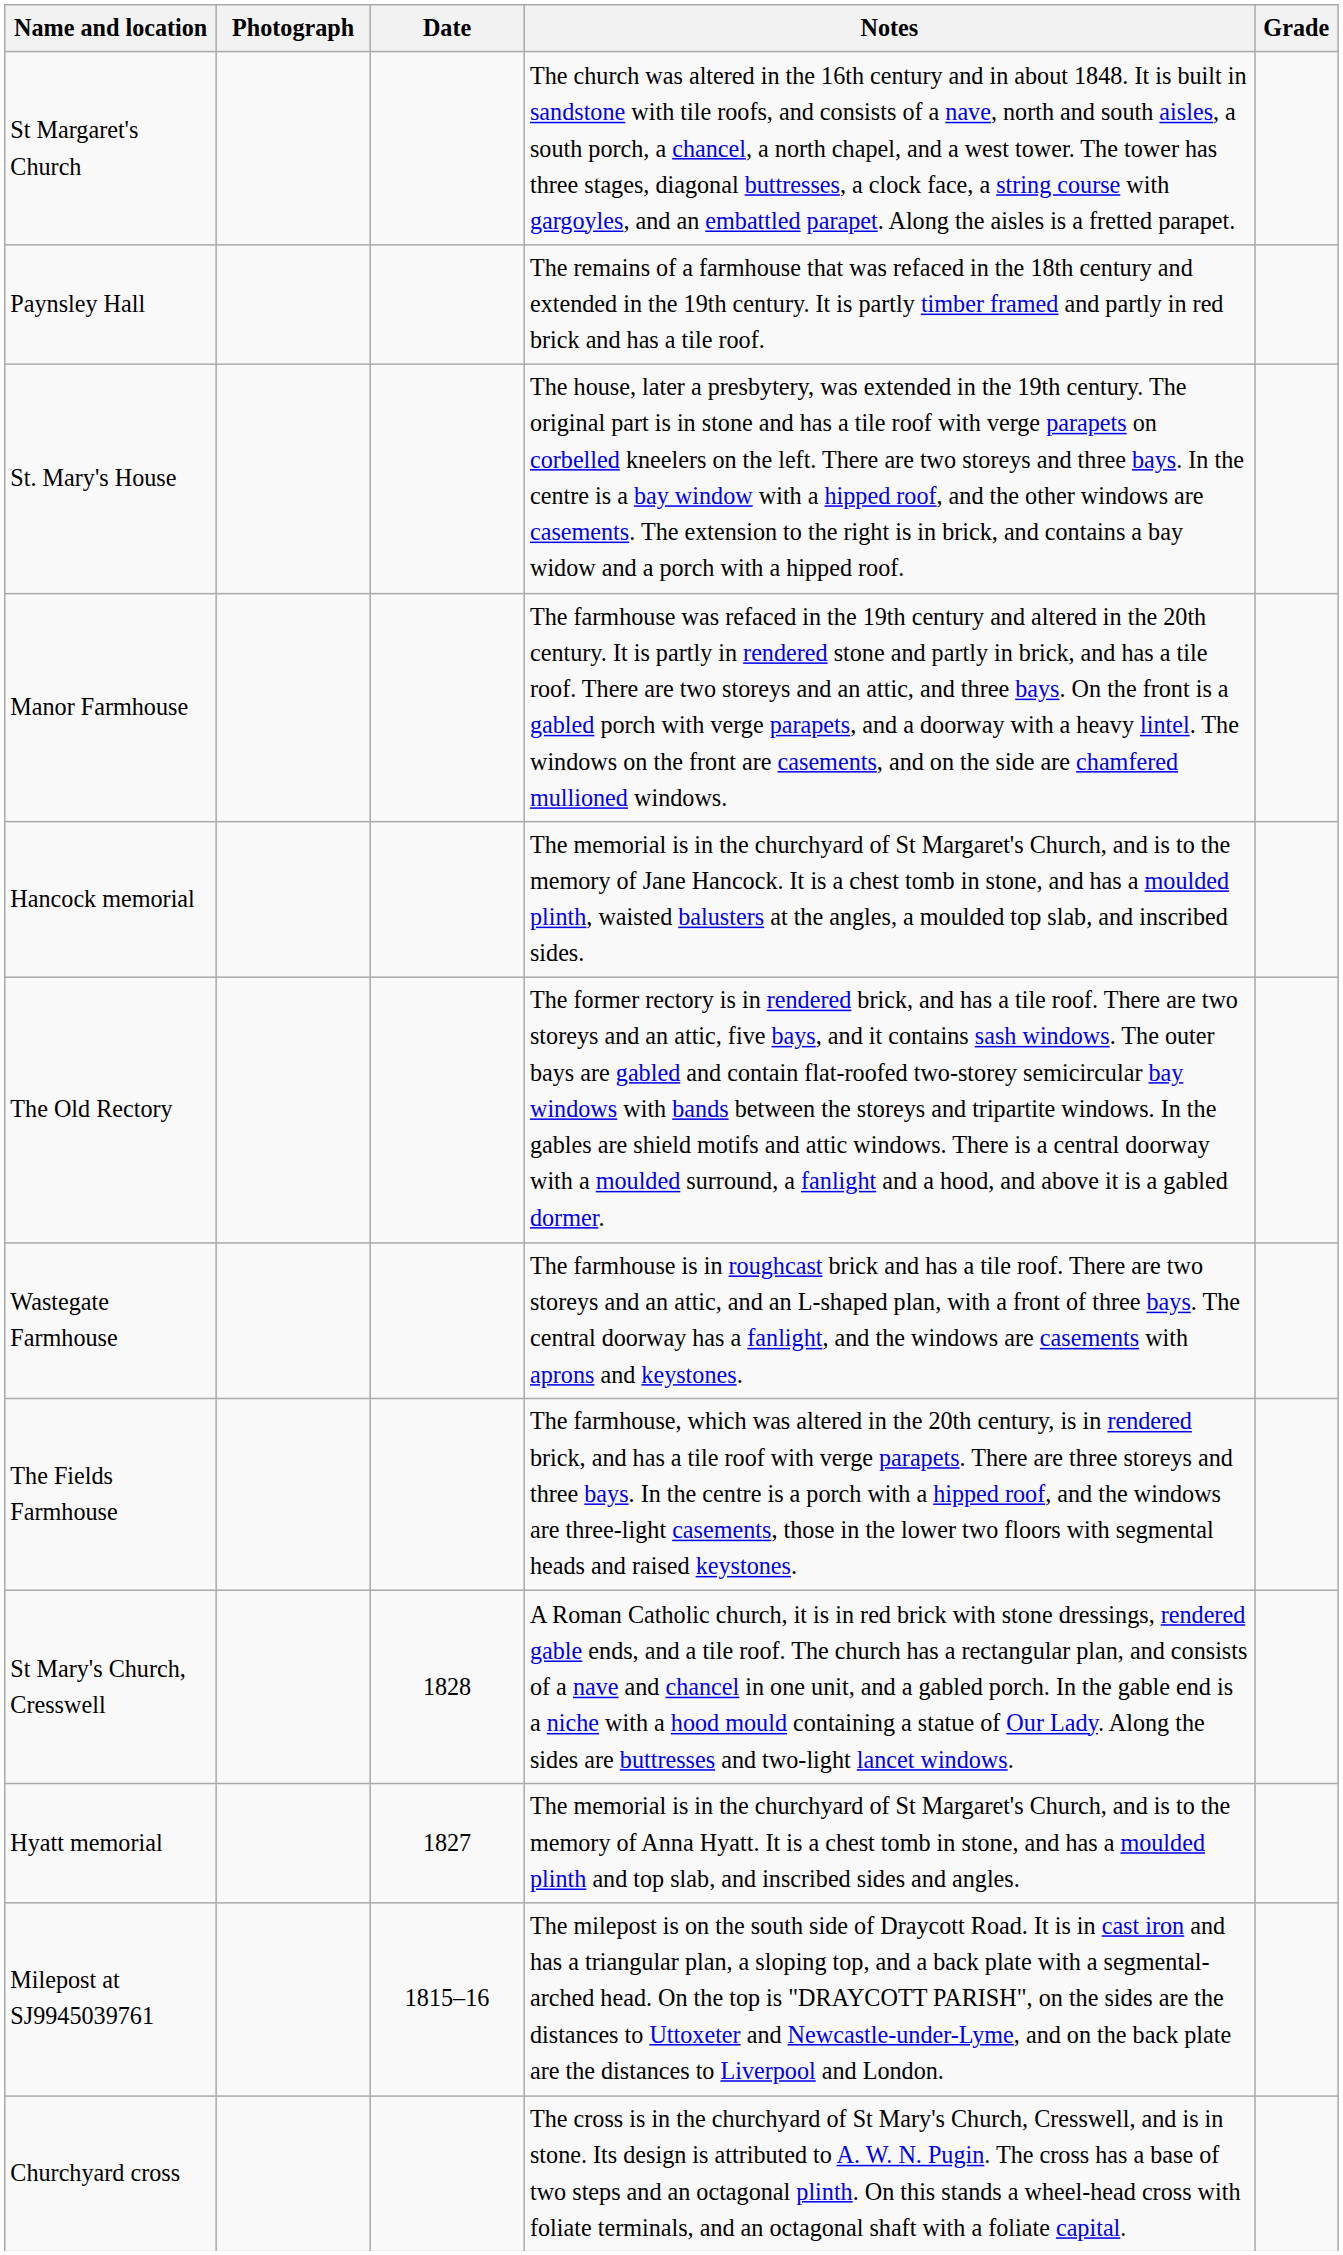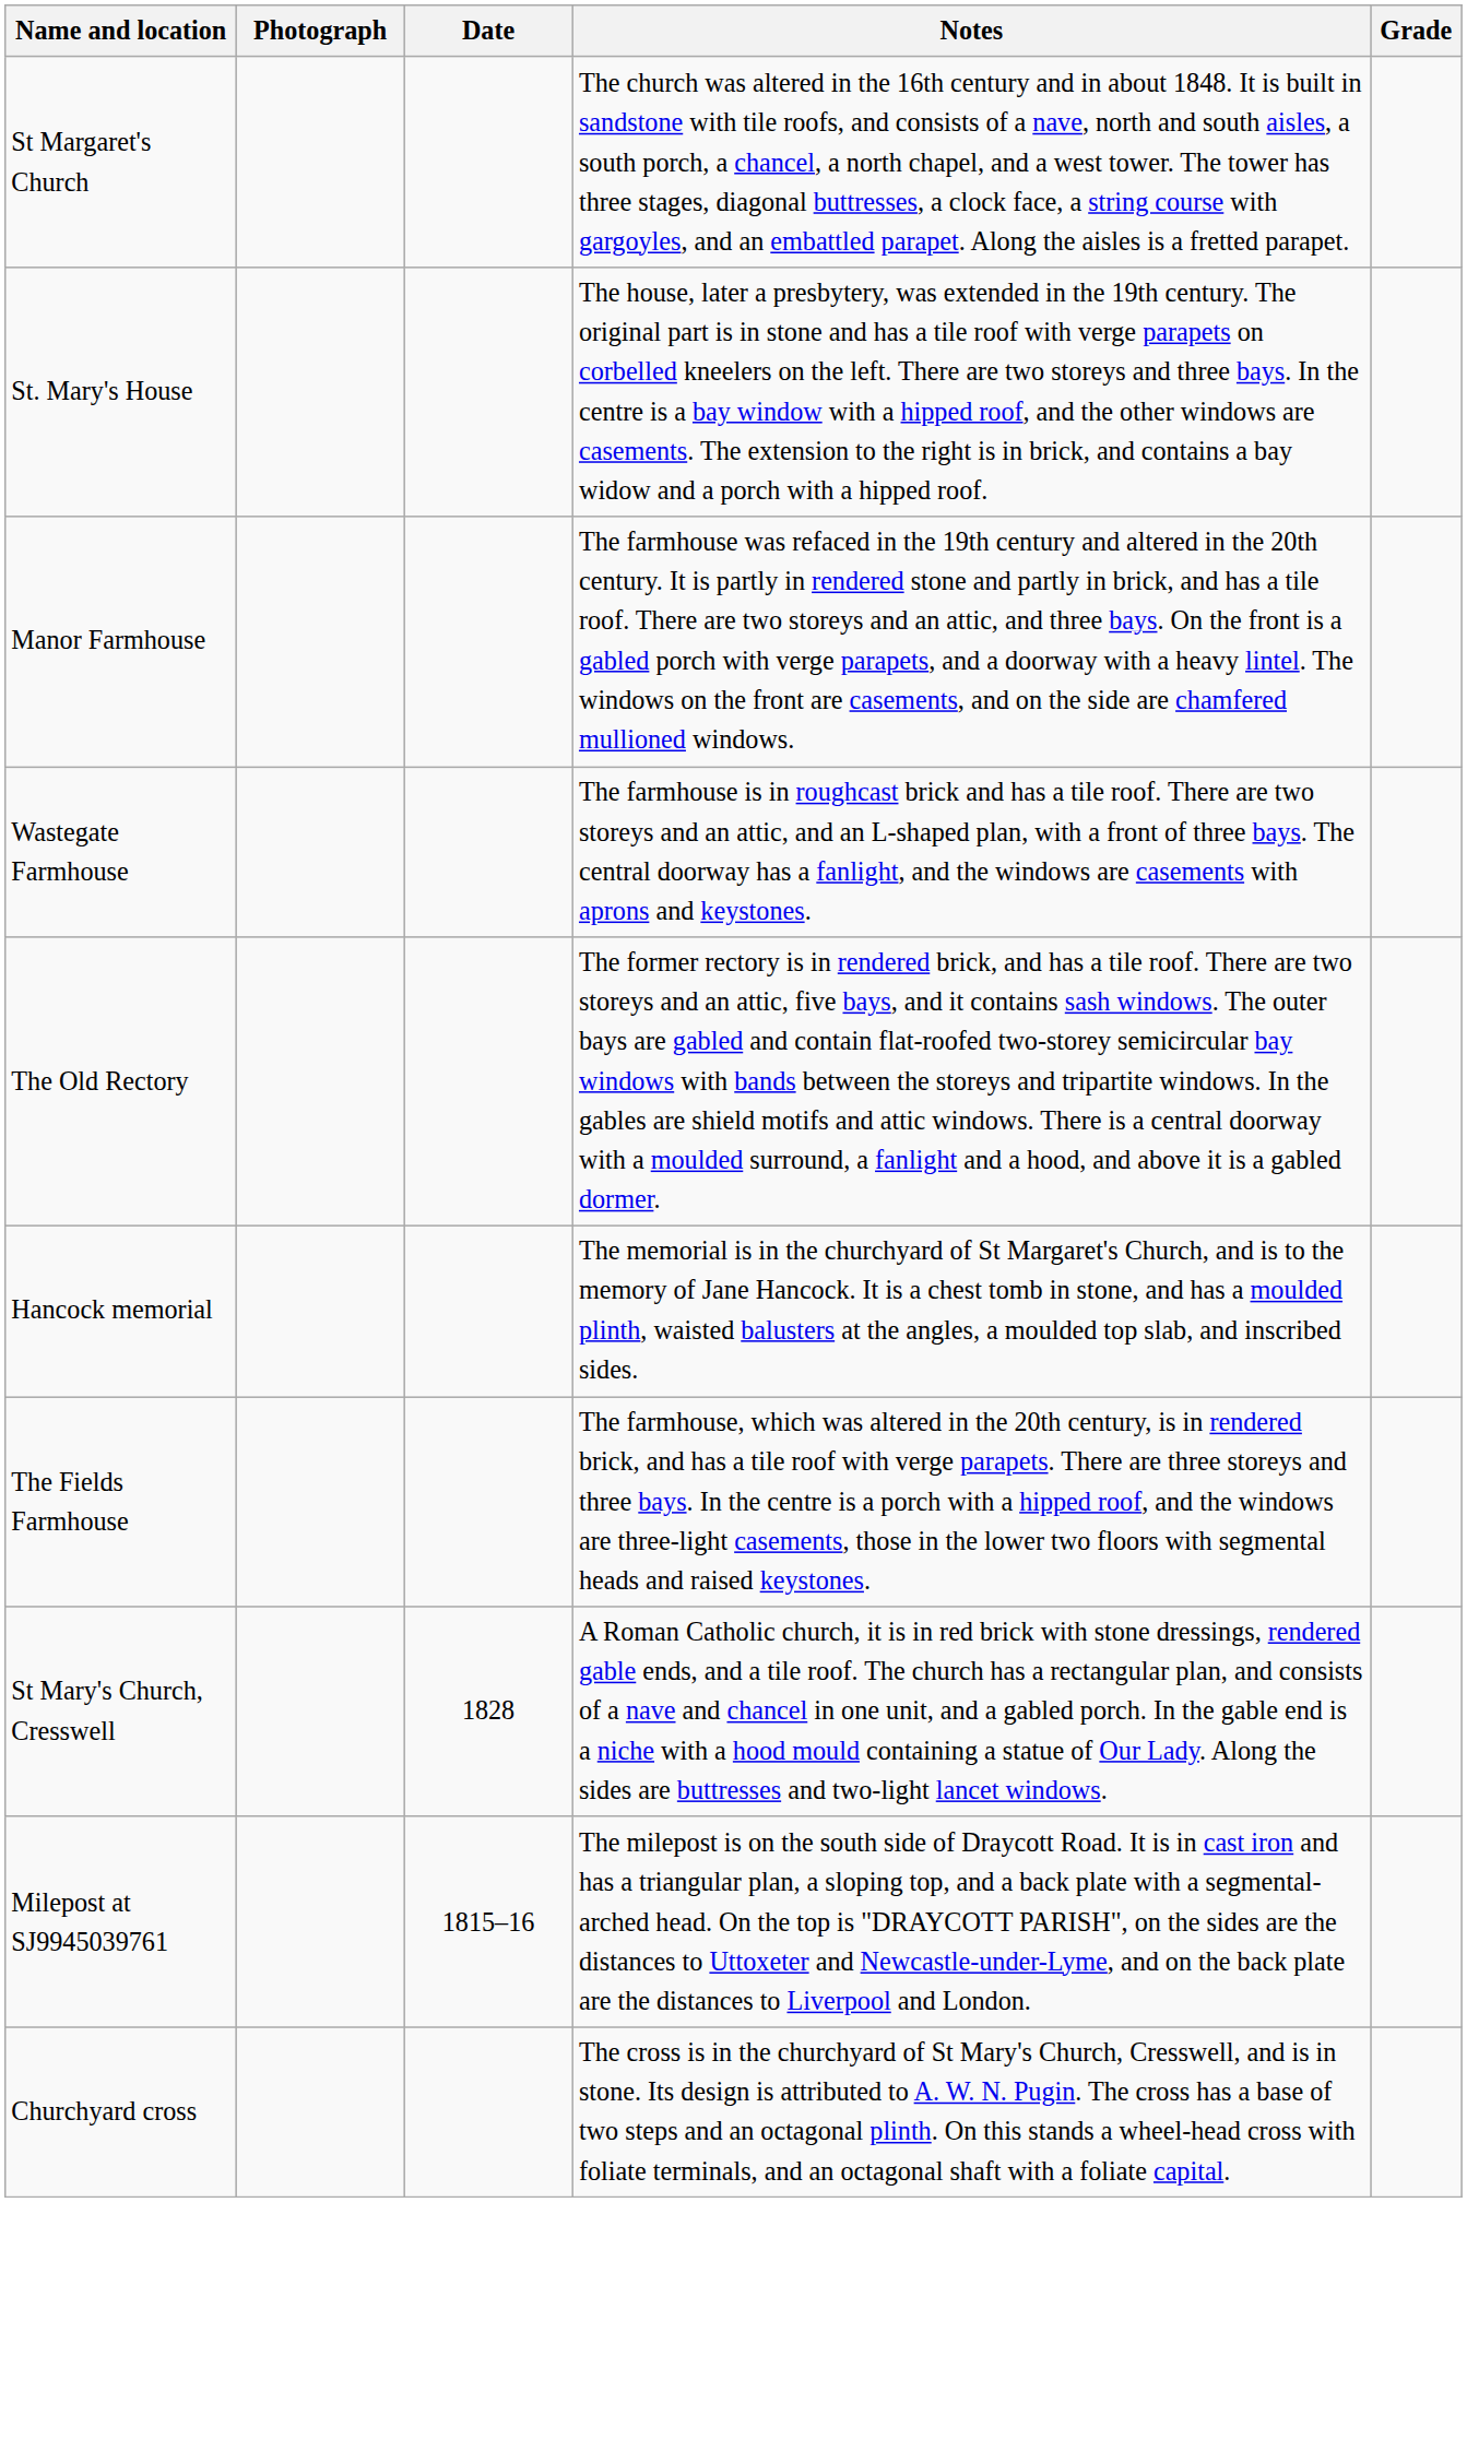- row: Paynsley Hall | The remains of a farmhouse that was refaced in the 18th century and extended in the 19th century. It is partly timber framed and partly in red brick and has a tile roof.
rows swapped: Wastegate Farmhouse <-> Hancock memorial
- row: Hyatt memorial | 1827 | The memorial is in the churchyard of St Margaret's Church, and is to the memory of Anna Hyatt. It is a chest tomb in stone, and has a moulded plinth and top slab, and inscribed sides and angles.
